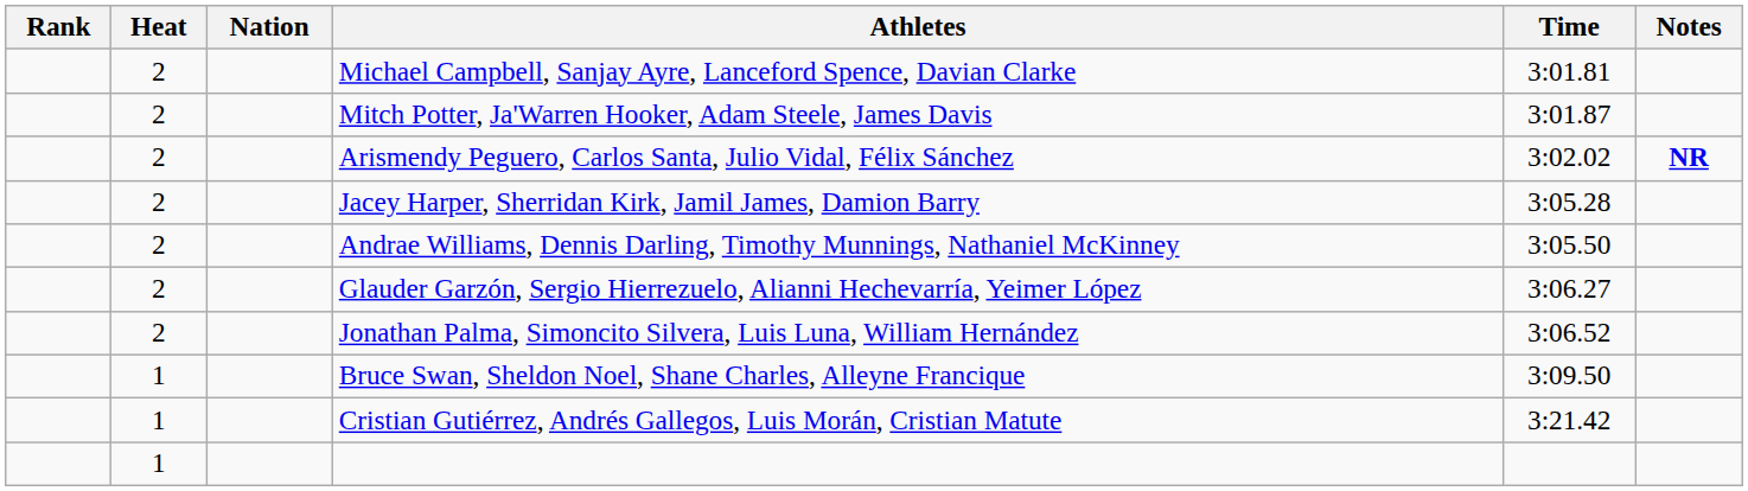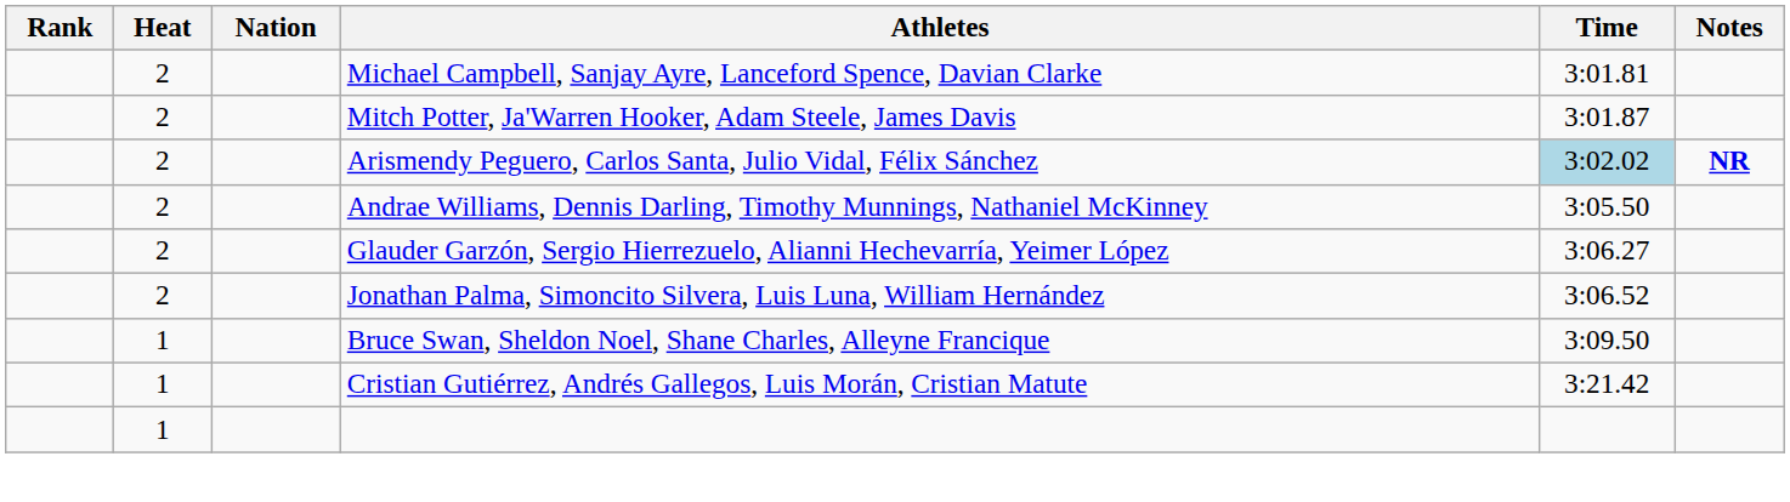Arismendy Peguero, Carlos Santa, Julio Vidal, Félix Sánchez | Time: no background -> lightblue background
- row: 2 | Jacey Harper, Sherridan Kirk, Jamil James, Damion Barry | 3:05.28
